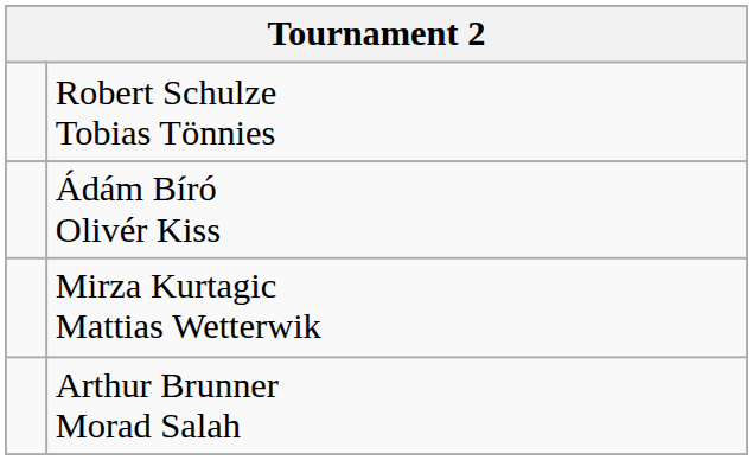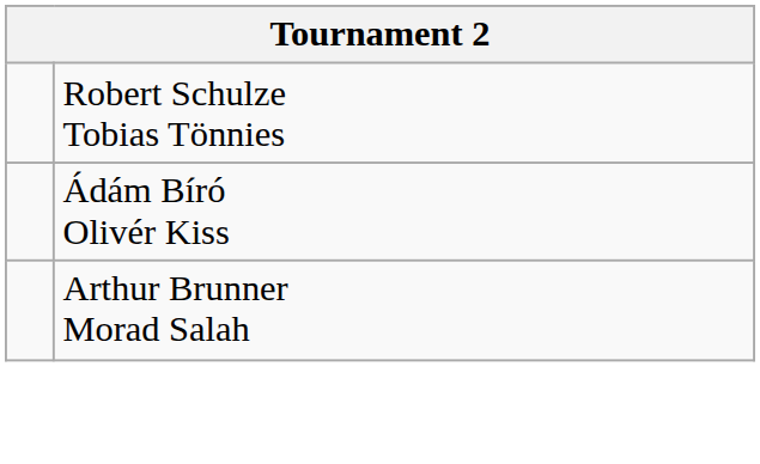- row: Mirza Kurtagic Mattias Wetterwik
